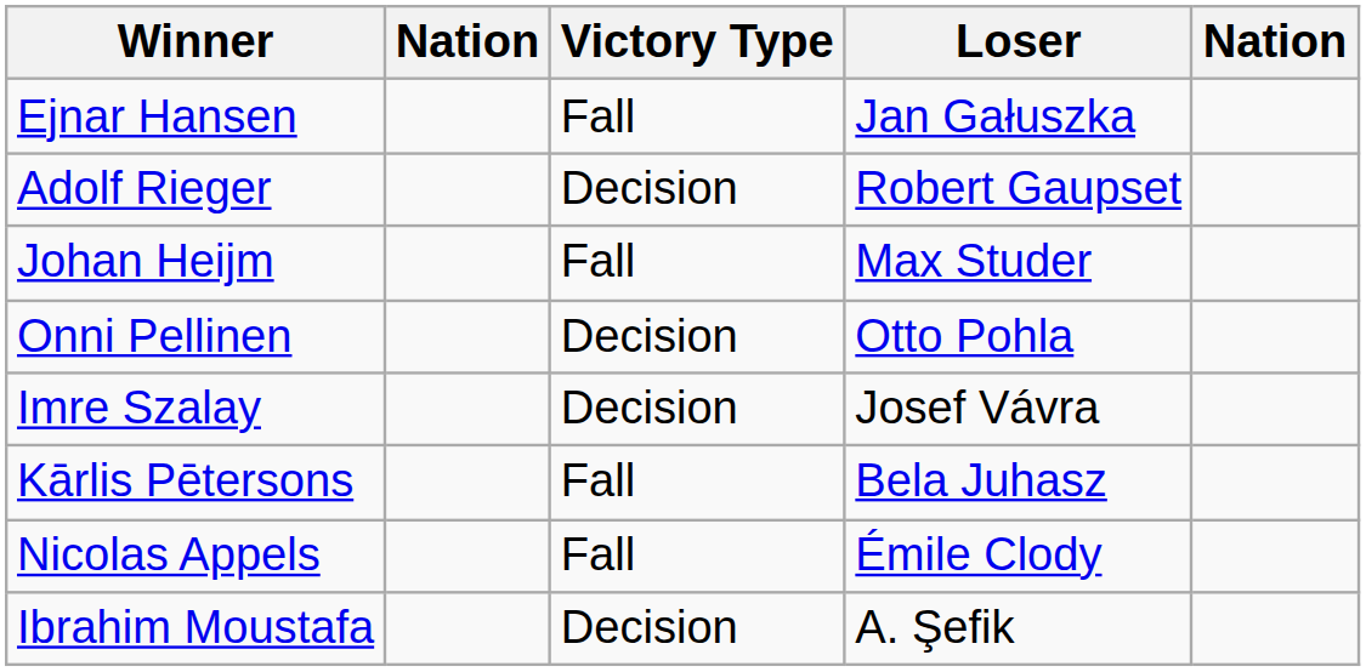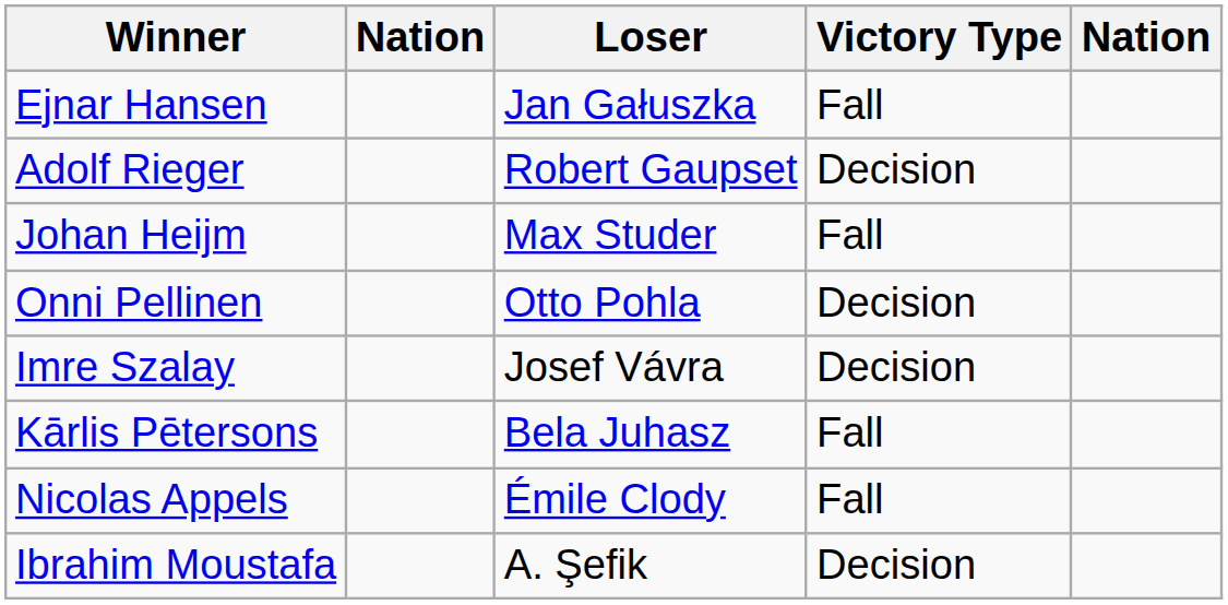columns swapped: Victory Type <-> Loser
